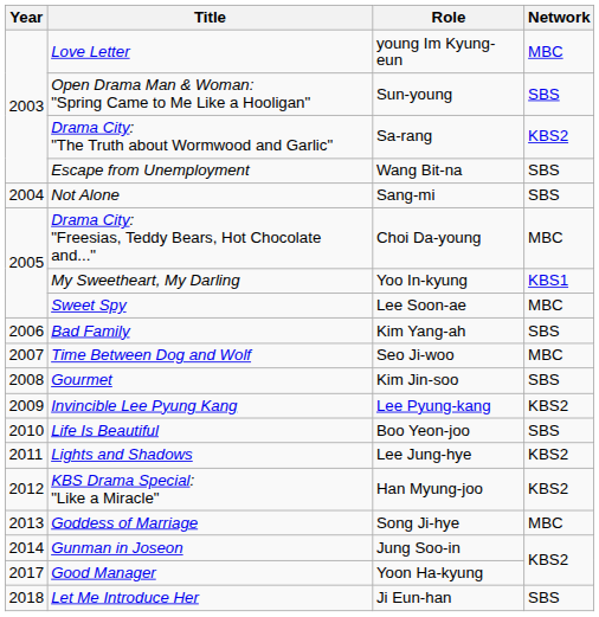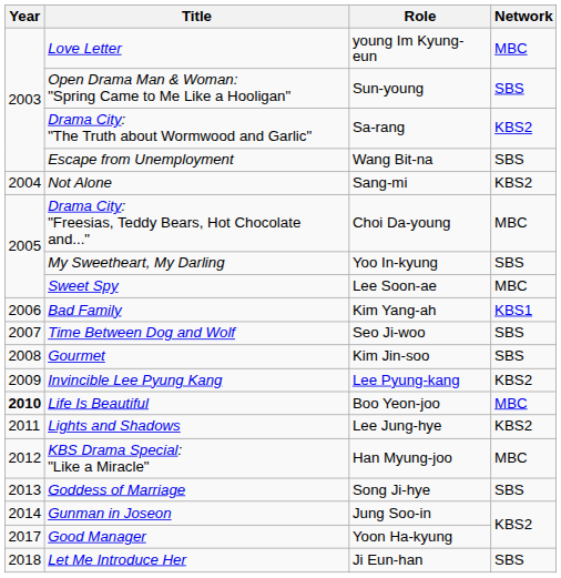Not Alone | Network: SBS -> KBS2
My Sweetheart, My Darling | Network: KBS1 -> SBS
Bad Family | Network: SBS -> KBS1
Time Between Dog and Wolf | Network: MBC -> SBS
Life Is Beautiful | Year: normal -> bold
Life Is Beautiful | Network: SBS -> MBC
KBS Drama Special: "Like a Miracle" | Network: KBS2 -> MBC
Goddess of Marriage | Network: MBC -> SBS
